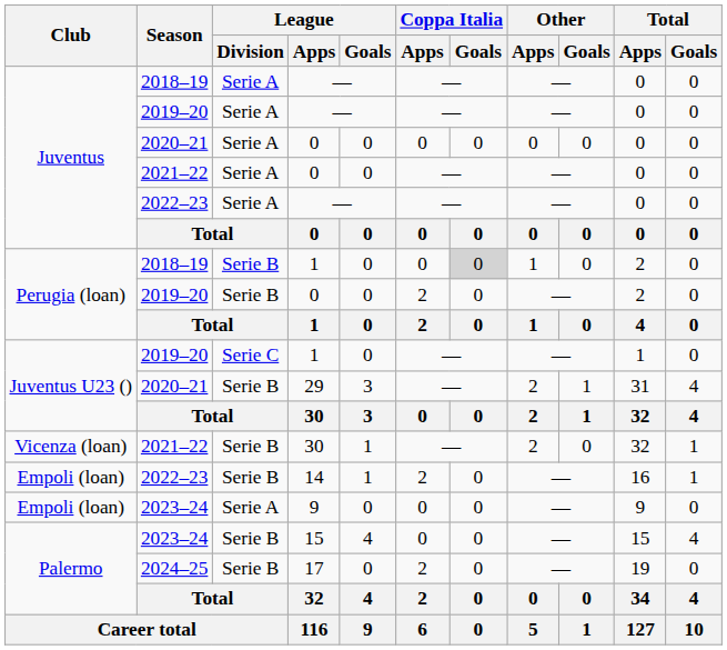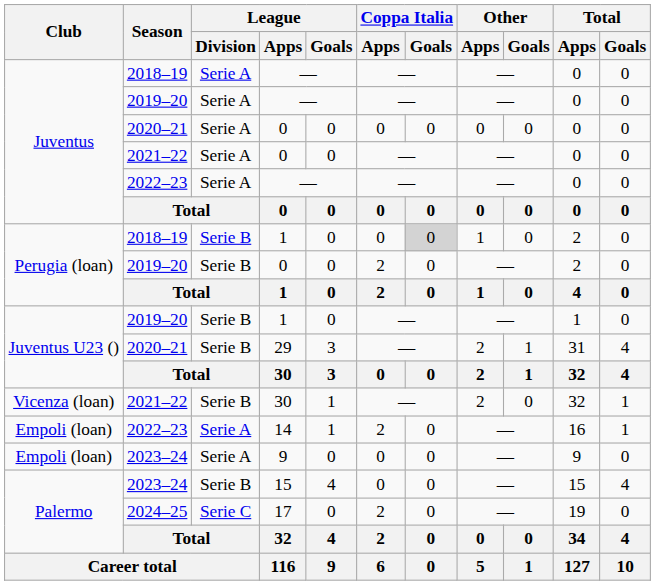2019–20 / 1 | League / Division: Serie C -> Serie B
14 | League / Division: Serie B -> Serie A
17 | League / Division: Serie B -> Serie C
